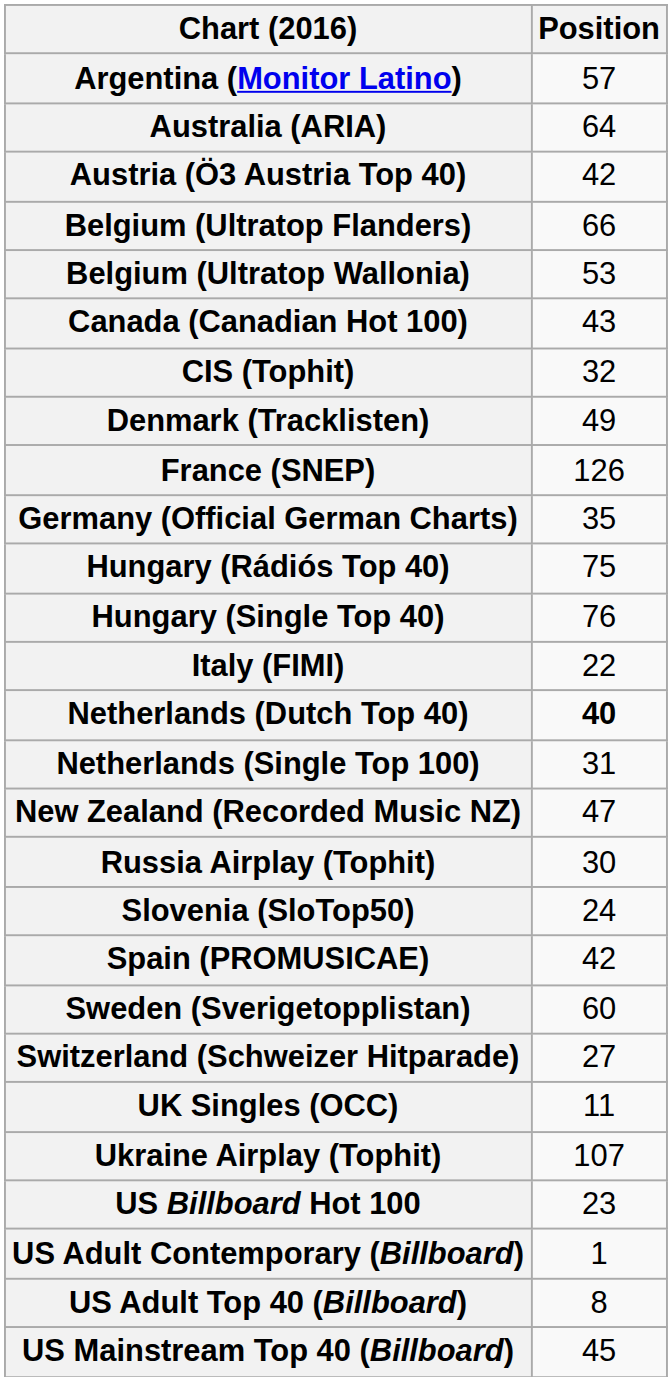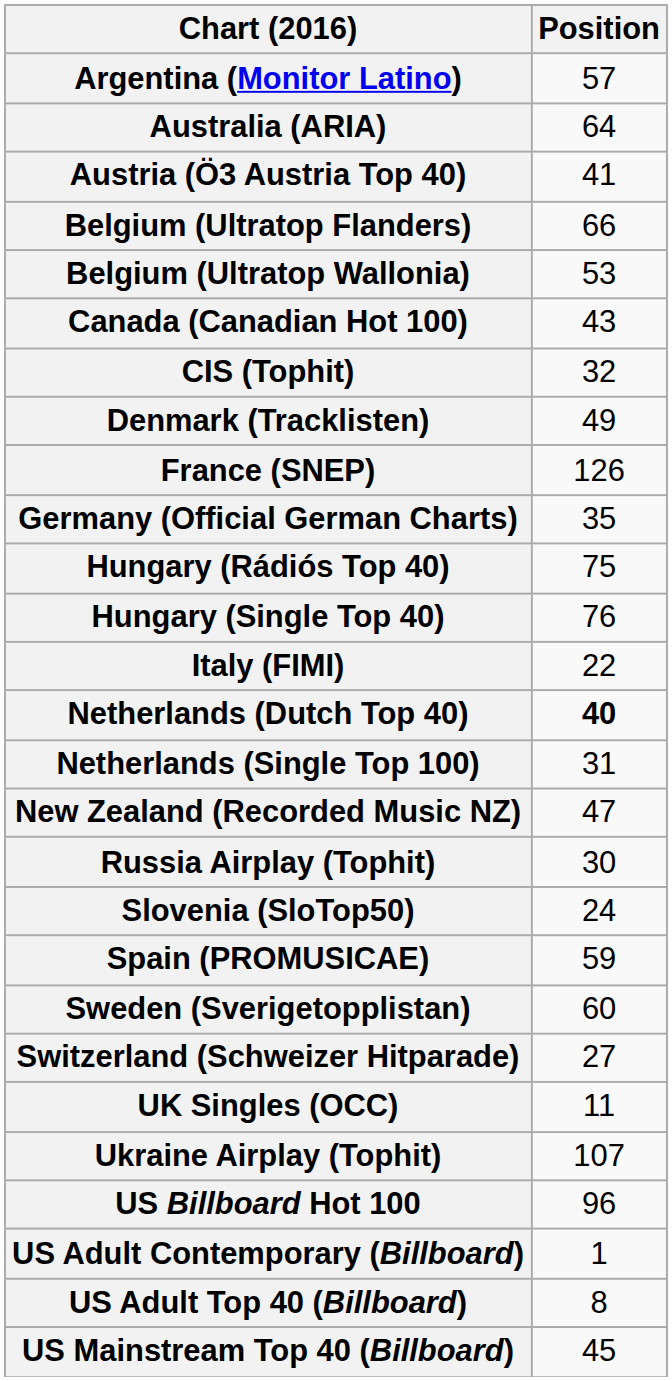Austria (Ö3 Austria Top 40) | Position: 42 -> 41
Spain (PROMUSICAE) | Position: 42 -> 59
US Billboard Hot 100 | Position: 23 -> 96
